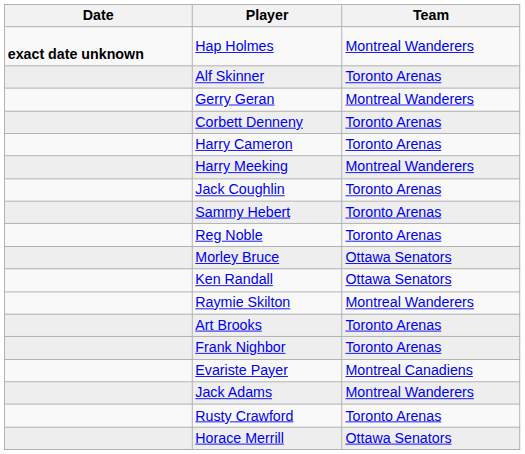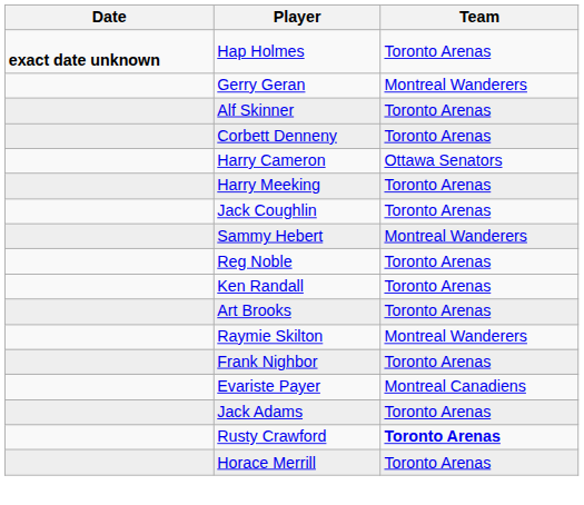Hap Holmes | Team: Montreal Wanderers -> Toronto Arenas
rows swapped: Alf Skinner <-> Gerry Geran
Harry Cameron | Team: Toronto Arenas -> Ottawa Senators
Harry Meeking | Team: Montreal Wanderers -> Toronto Arenas
Sammy Hebert | Team: Toronto Arenas -> Montreal Wanderers
- row: Morley Bruce | Ottawa Senators
Ken Randall | Team: Ottawa Senators -> Toronto Arenas
rows swapped: Art Brooks <-> Raymie Skilton
Jack Adams | Team: Montreal Wanderers -> Toronto Arenas
Rusty Crawford | Team: normal -> bold
Horace Merrill | Team: Ottawa Senators -> Toronto Arenas
